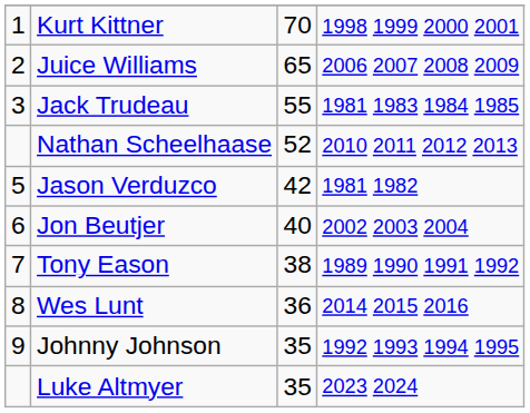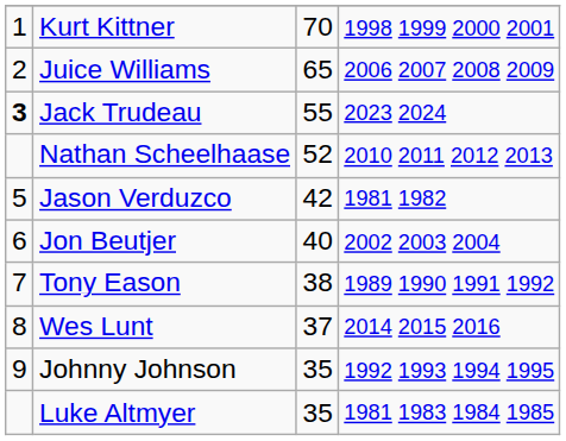Jack Trudeau | column 1: normal -> bold
Jack Trudeau | column 4: 1981 1983 1984 1985 -> 2023 2024
Wes Lunt | column 3: 36 -> 37
Luke Altmyer | column 4: 2023 2024 -> 1981 1983 1984 1985
